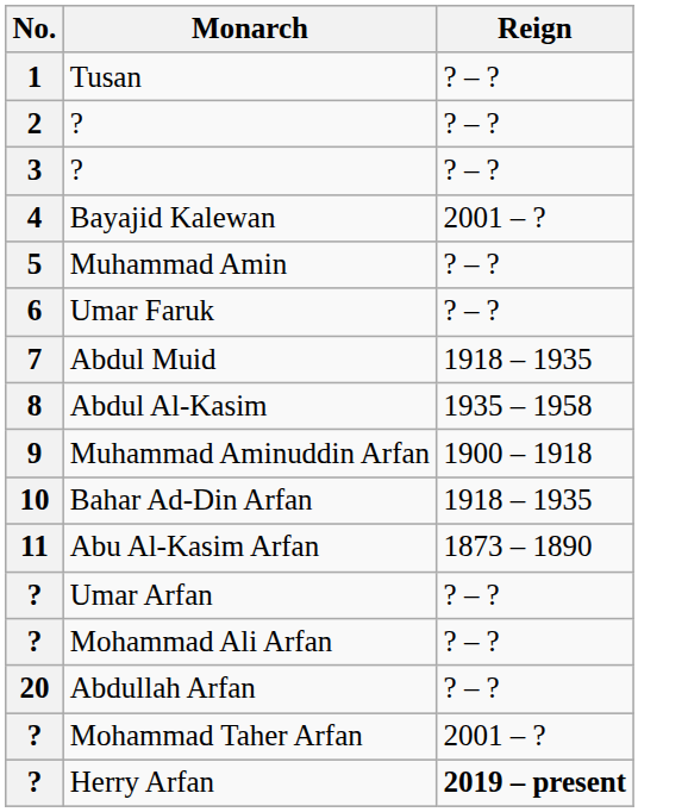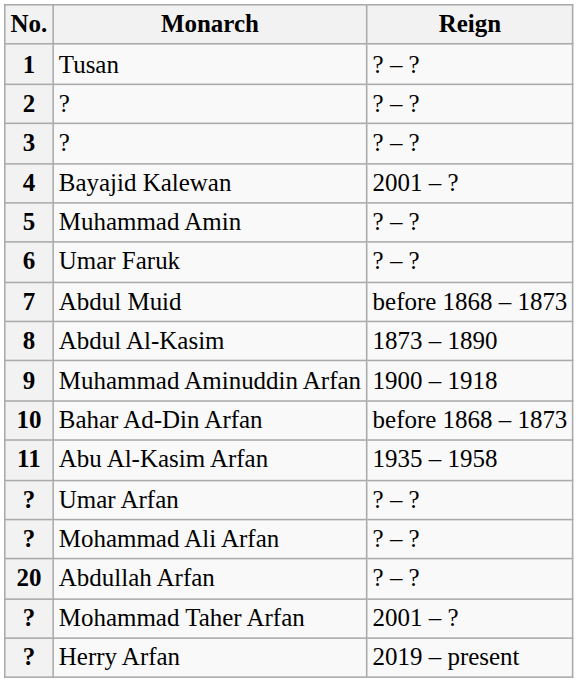Abdul Muid | Reign: 1918 – 1935 -> before 1868 – 1873
Abdul Al-Kasim | Reign: 1935 – 1958 -> 1873 – 1890
Bahar Ad-Din Arfan | Reign: 1918 – 1935 -> before 1868 – 1873
Abu Al-Kasim Arfan | Reign: 1873 – 1890 -> 1935 – 1958
Herry Arfan | Reign: bold -> normal
